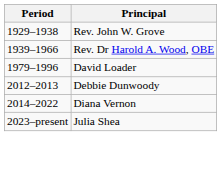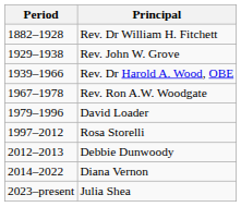+ row: 1882–1928 | Rev. Dr William H. Fitchett
+ row: 1967–1978 | Rev. Ron A.W. Woodgate
+ row: 1997–2012 | Rosa Storelli
